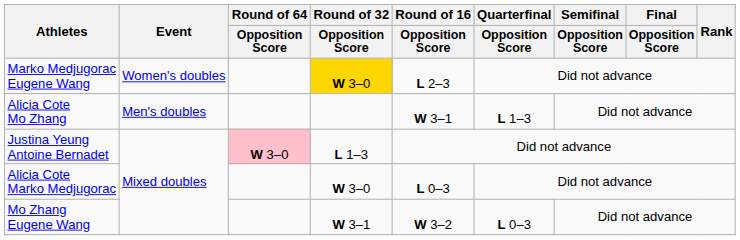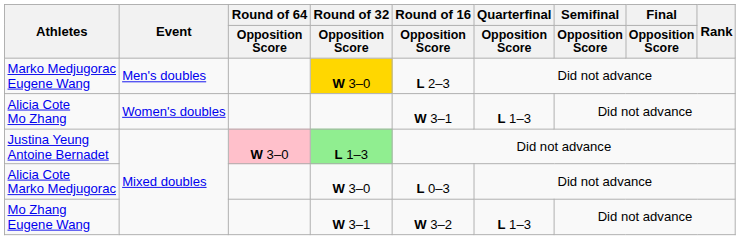Marko Medjugorac Eugene Wang | Event: Women's doubles -> Men's doubles
Alicia Cote Mo Zhang | Event: Men's doubles -> Women's doubles
Justina Yeung Antoine Bernadet | Round of 32 / Opposition Score: no background -> lightgreen background
Mo Zhang Eugene Wang | Quarterfinal / Opposition Score: L 0–3 -> L 1–3
